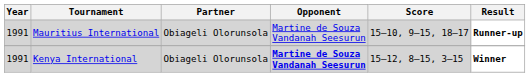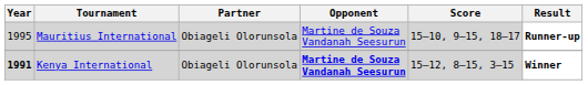Mauritius International | Year: 1991 -> 1995
Kenya International | Year: normal -> bold
